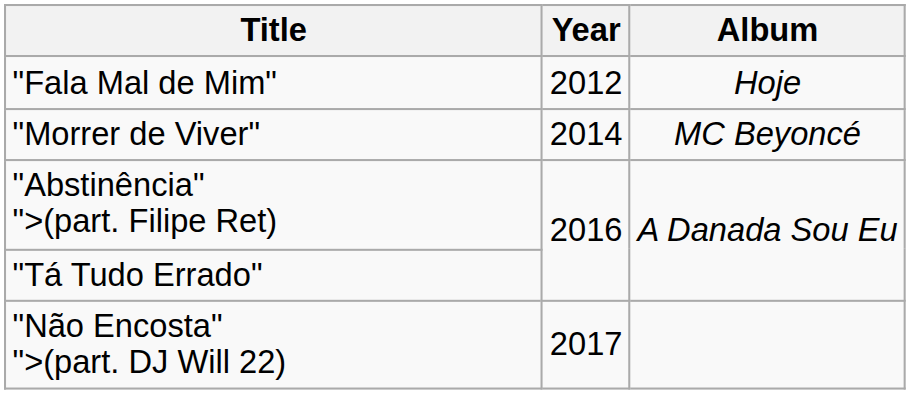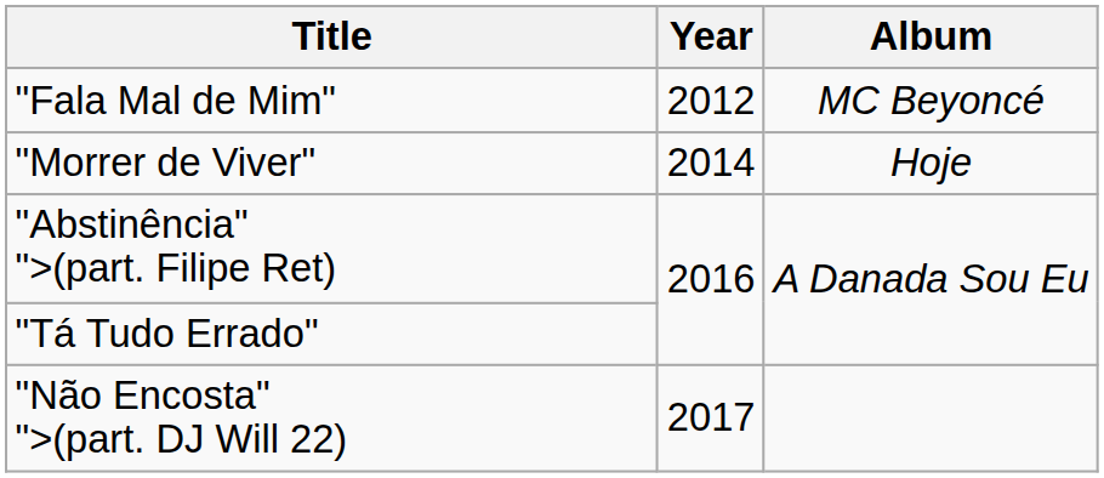"Fala Mal de Mim" | Album: Hoje -> MC Beyoncé
"Morrer de Viver" | Album: MC Beyoncé -> Hoje
